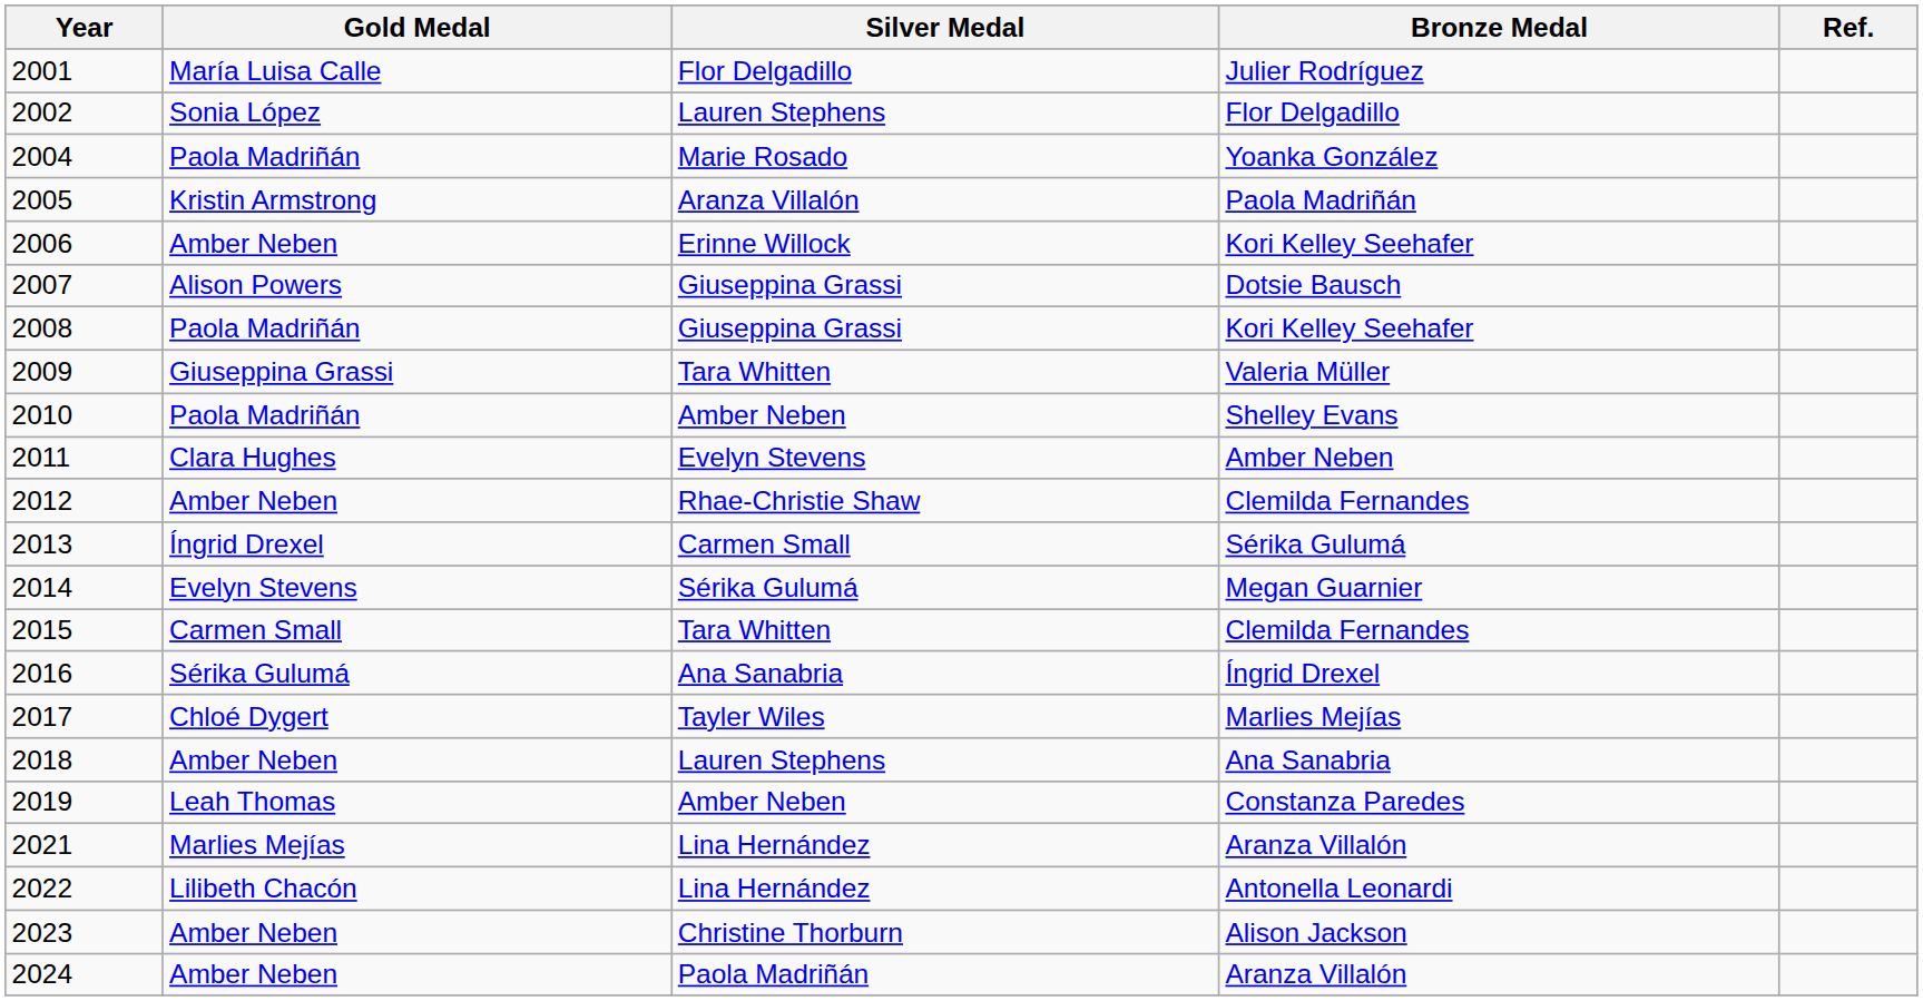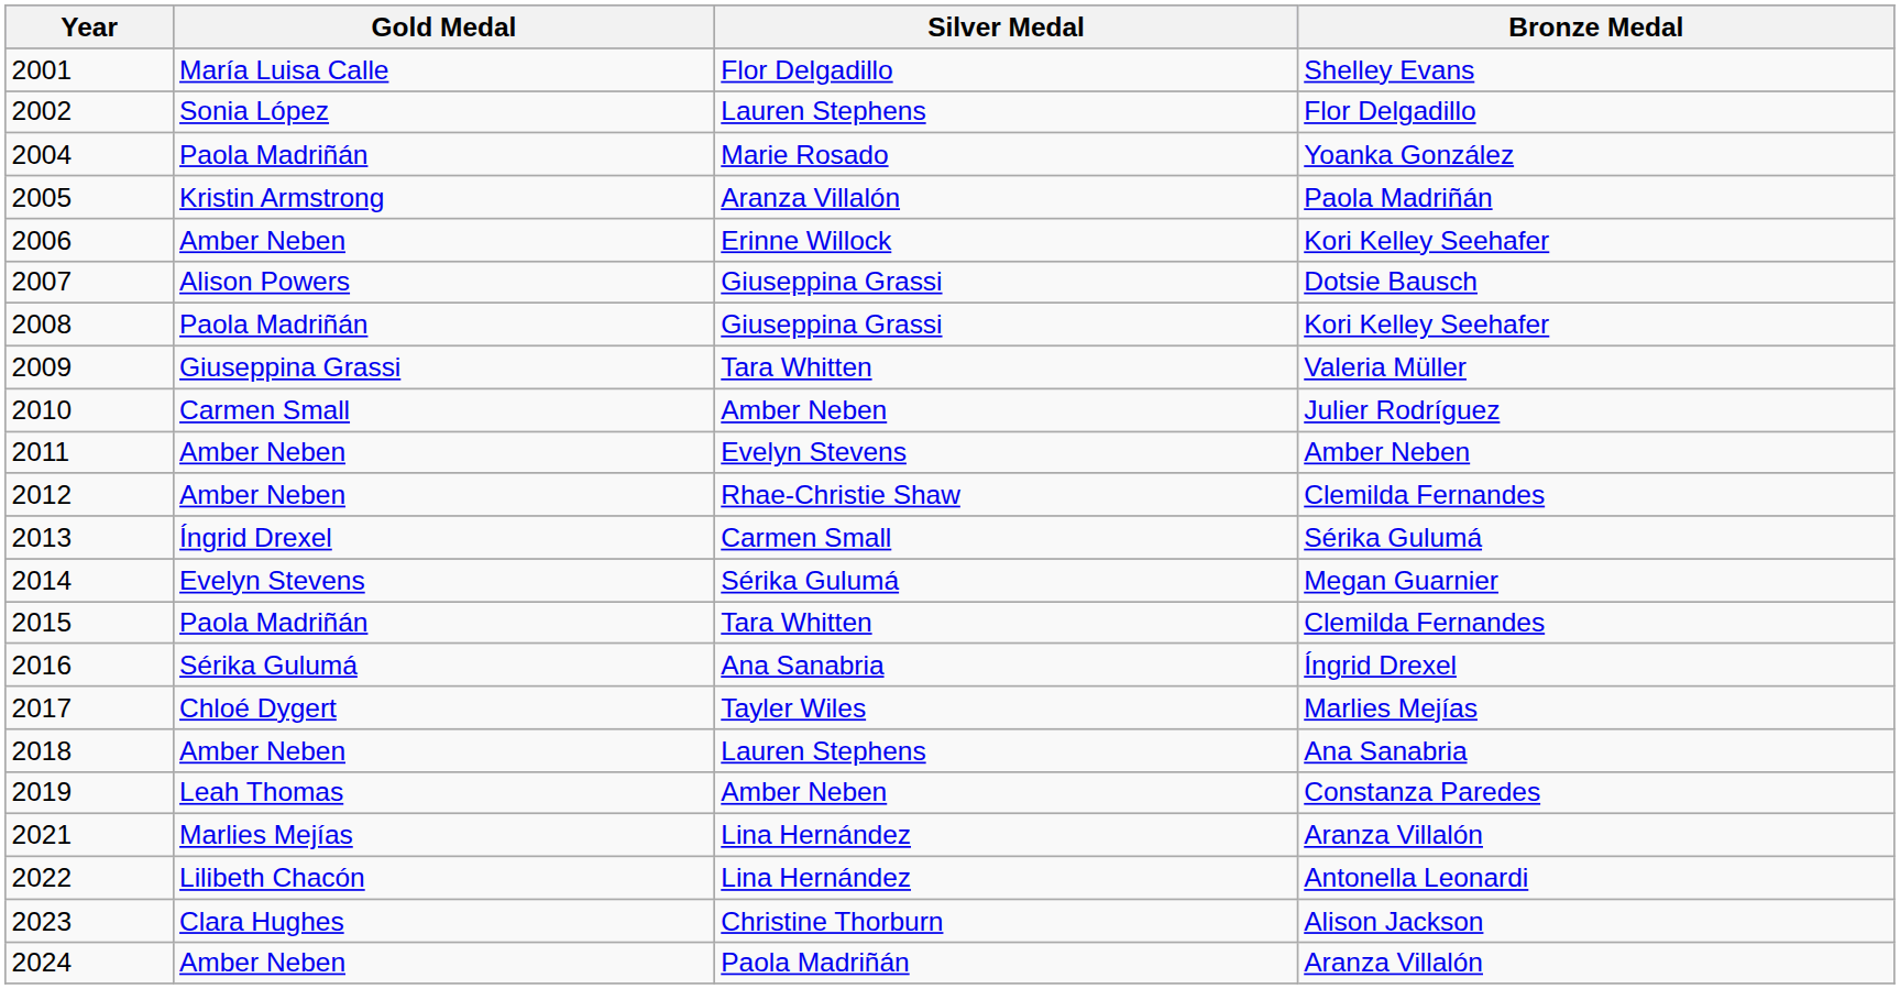- column: Ref.
2001 | Bronze Medal: Julier Rodríguez -> Shelley Evans
2010 | Gold Medal: Paola Madriñán -> Carmen Small
2010 | Bronze Medal: Shelley Evans -> Julier Rodríguez
2011 | Gold Medal: Clara Hughes -> Amber Neben
2015 | Gold Medal: Carmen Small -> Paola Madriñán
2023 | Gold Medal: Amber Neben -> Clara Hughes
